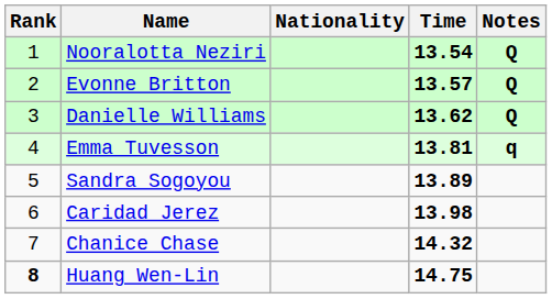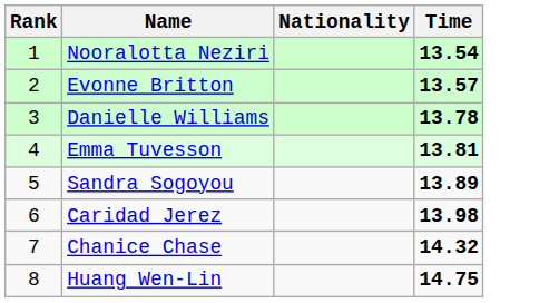- column: Notes | Q | Q | Q | q
Danielle Williams | Time: 13.62 -> 13.78
Huang Wen-Lin | Rank: bold -> normal
